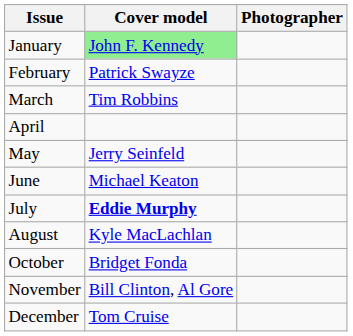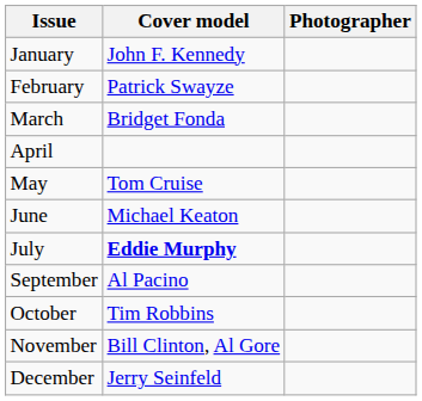January | Cover model: lightgreen background -> no background
March | Cover model: Tim Robbins -> Bridget Fonda
May | Cover model: Jerry Seinfeld -> Tom Cruise
- row: August | Kyle MacLachlan
+ row: September | Al Pacino
October | Cover model: Bridget Fonda -> Tim Robbins
December | Cover model: Tom Cruise -> Jerry Seinfeld
